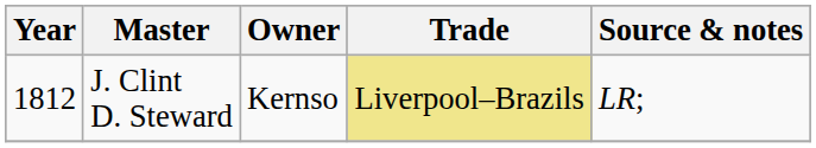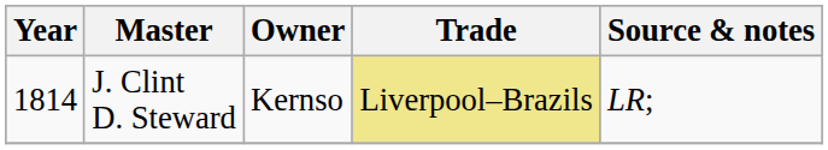J. Clint D. Steward | Year: 1812 -> 1814
